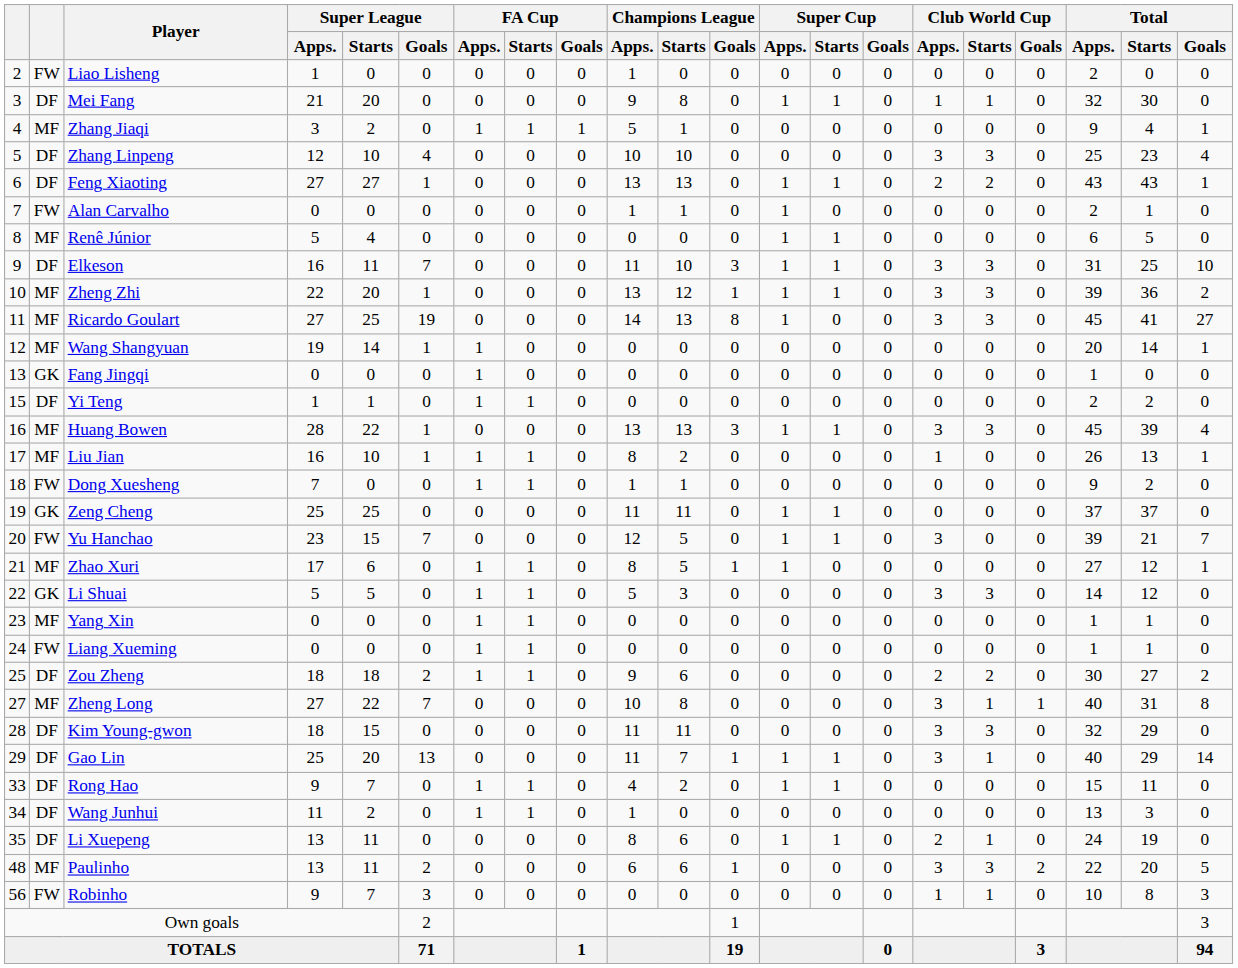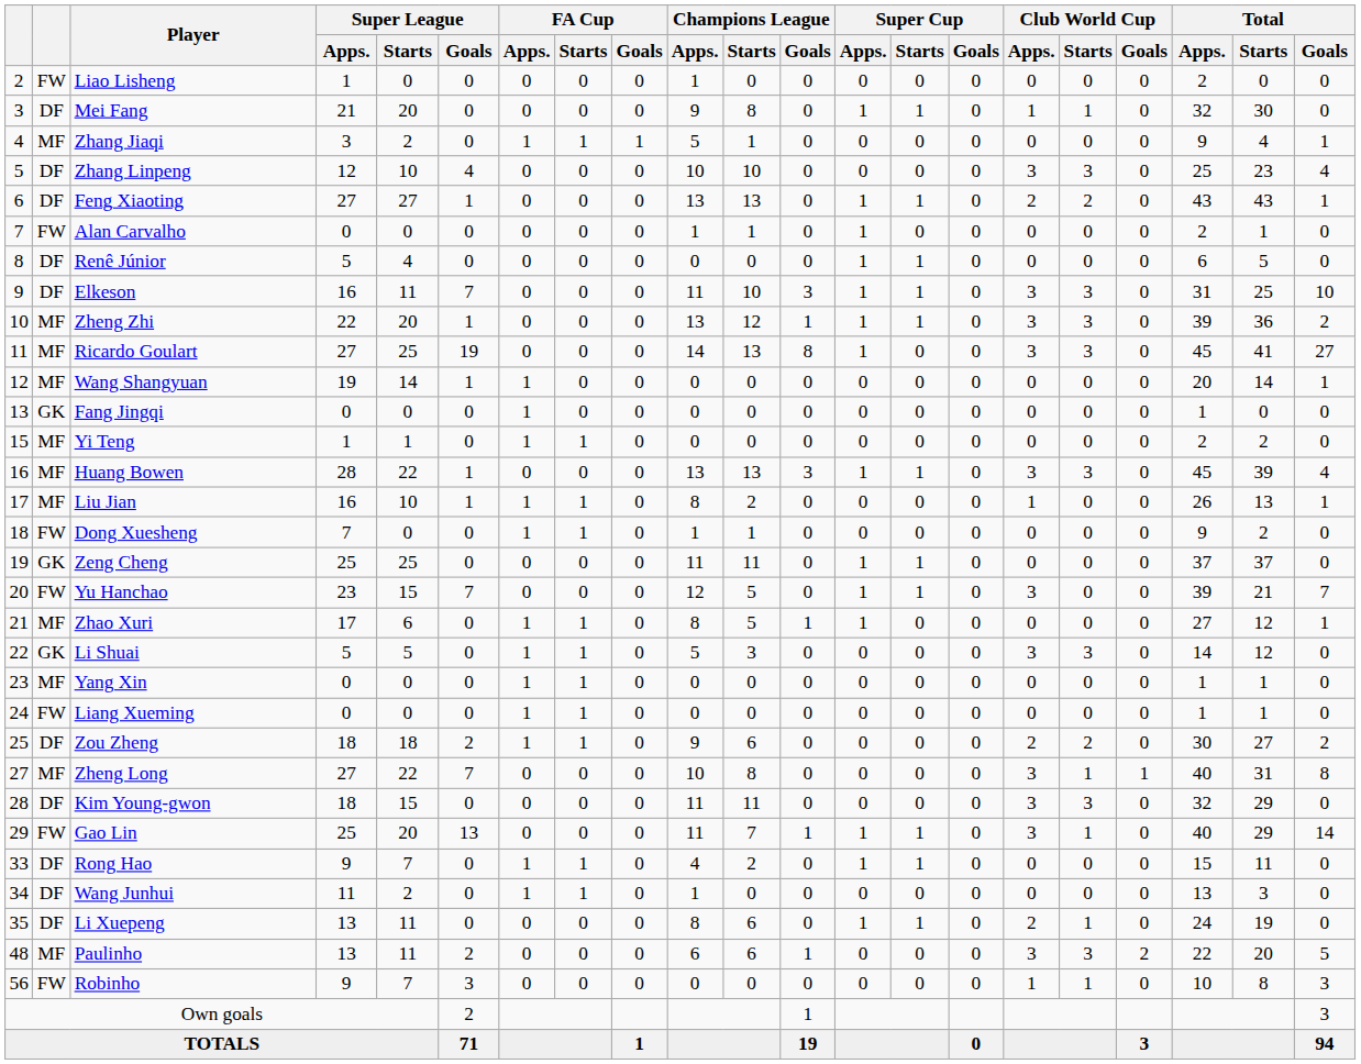Renê Júnior | column 2: MF -> DF
Yi Teng | column 2: DF -> MF
Gao Lin | column 2: DF -> FW
